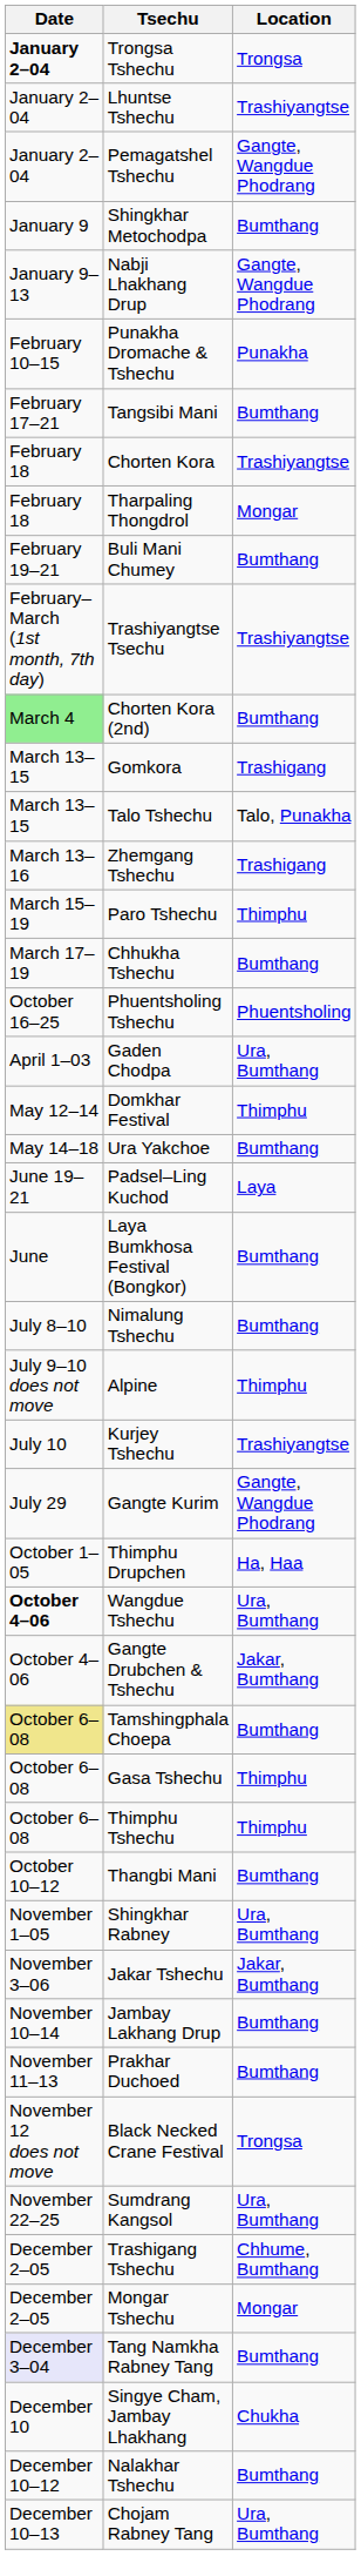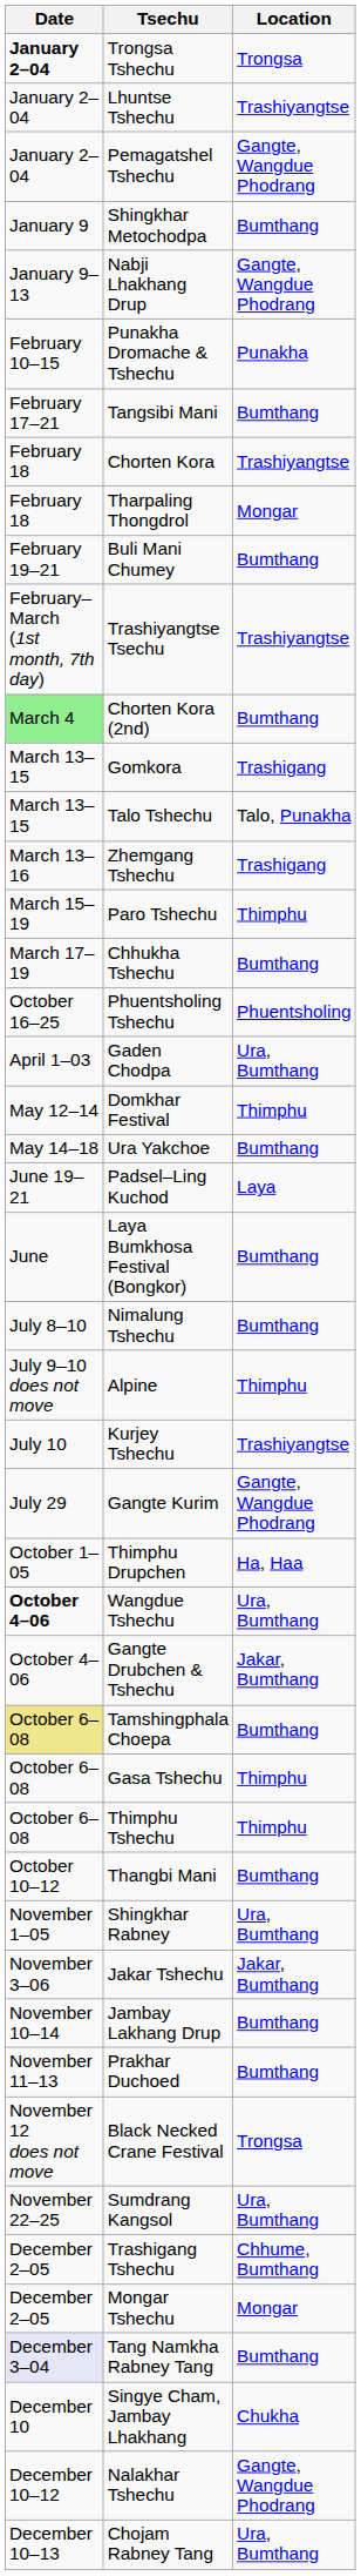Nalakhar Tshechu | Location: Bumthang -> Gangte, Wangdue Phodrang
